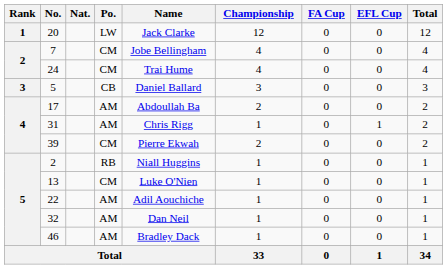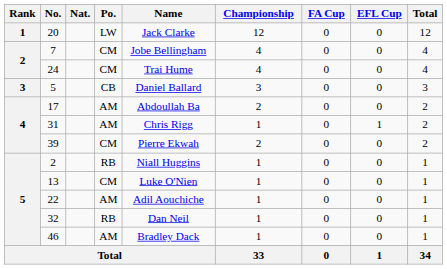32 | Po.: AM -> RB
